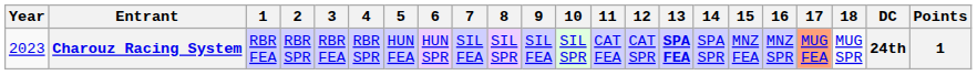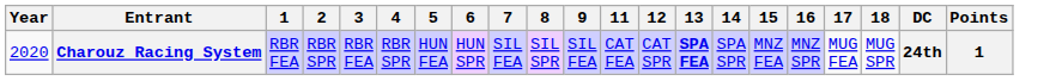- column: 10 | SIL SPR
Charouz Racing System | Year: 2023 -> 2020
Charouz Racing System | 17: lightsalmon background -> no background
